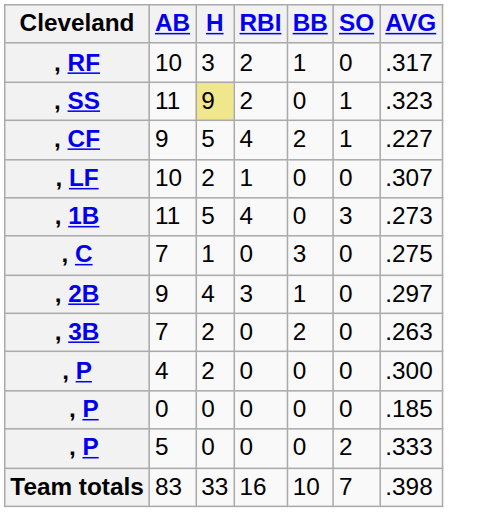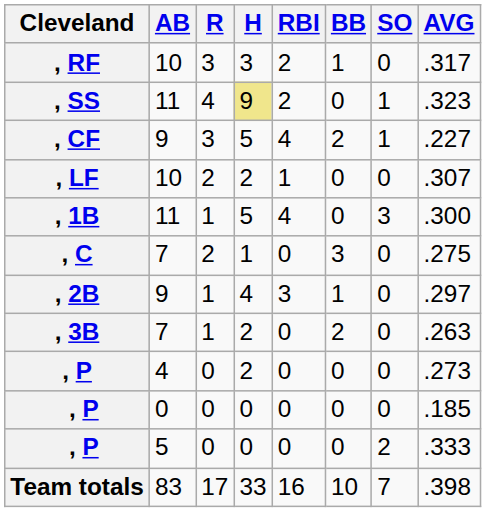+ column: R | 3 | 4 | 3 | 2 | 1 | 2 | 1 | 1 | 0 | 0 | 0 | 17
, 1B | AVG: .273 -> .300
, P / 4 | AVG: .300 -> .273
